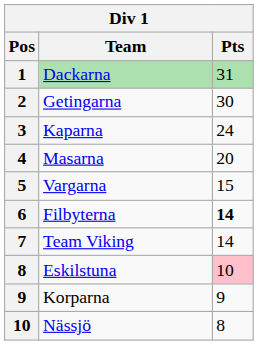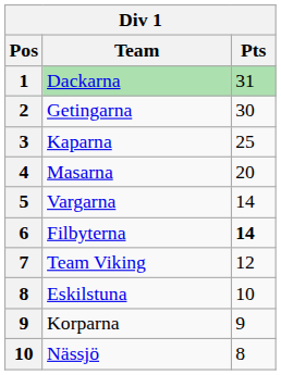Kaparna | Pts: 24 -> 25
Vargarna | Pts: 15 -> 14
Team Viking | Pts: 14 -> 12
Eskilstuna | Pts: pink background -> no background
